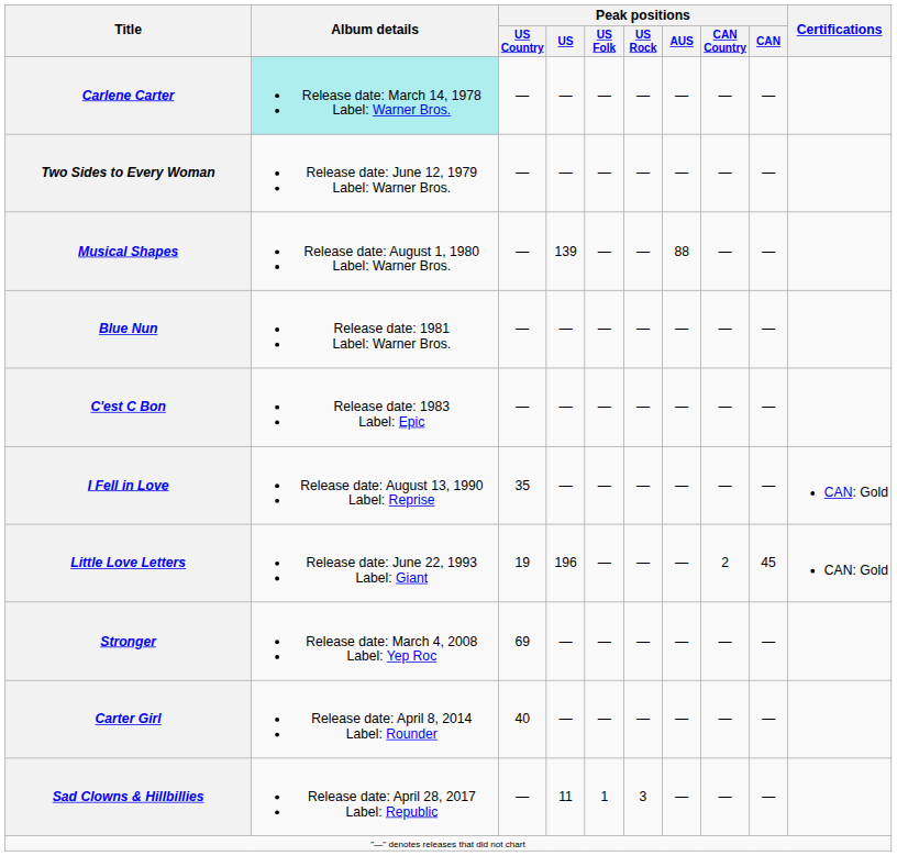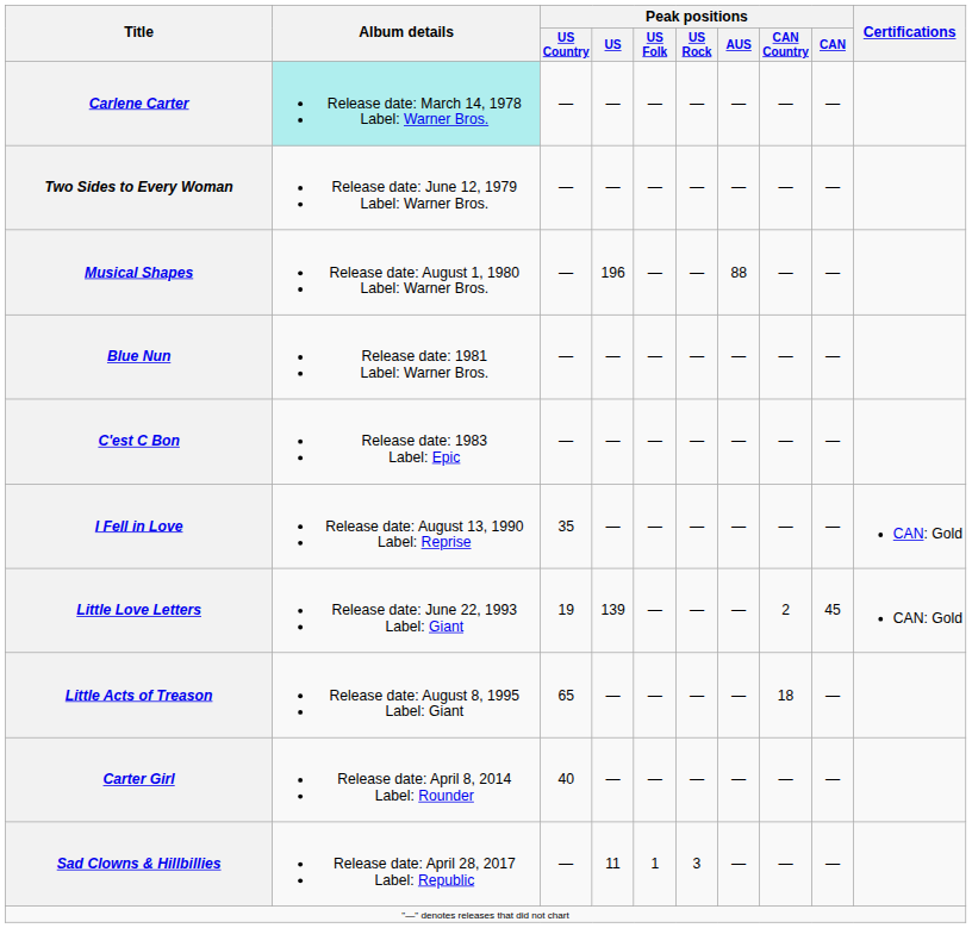Musical Shapes | Peak positions / US: 139 -> 196
Little Love Letters | Peak positions / US: 196 -> 139
+ row: Little Acts of Treason | Release date: August 8, 1995 Label: Giant | 65 | — | — | — | — | 18 | —
- row: Stronger | Release date: March 4, 2008 Label: Yep Roc | 69 | — | — | — | — | — | —
